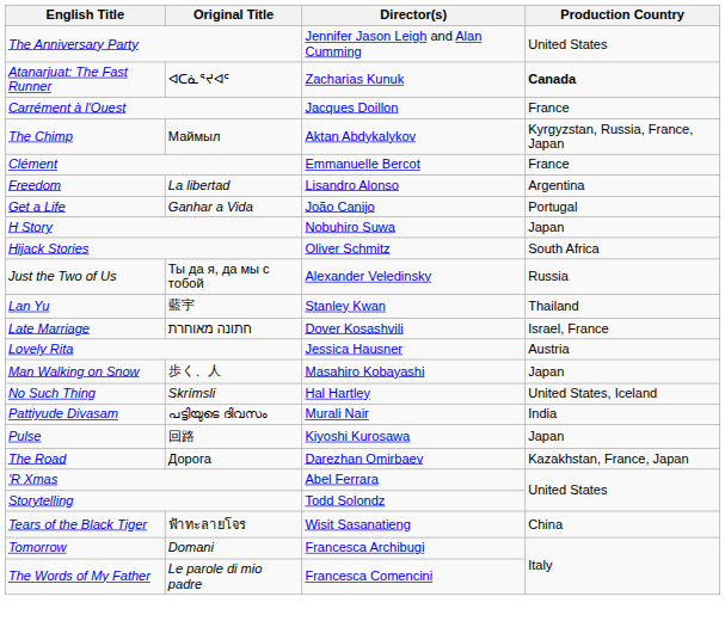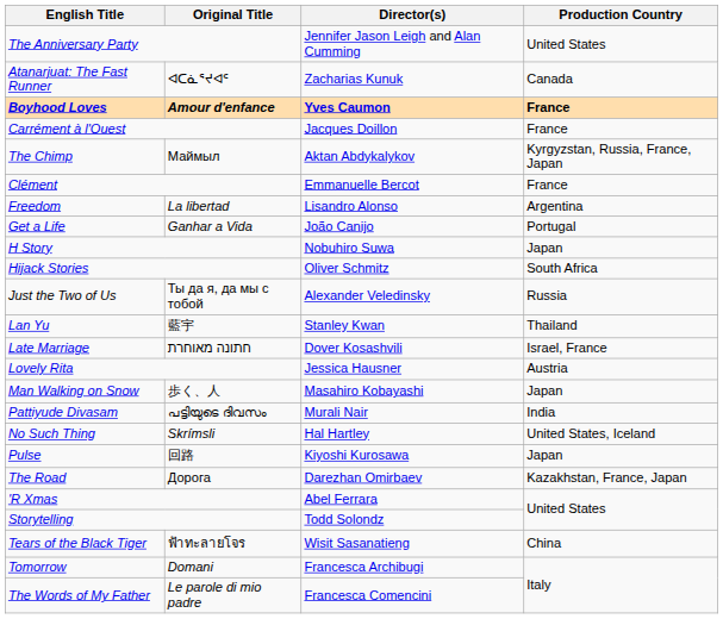Atanarjuat: The Fast Runner | Production Country: bold -> normal
+ row: Boyhood Loves | Amour d'enfance | Yves Caumon | France
rows swapped: No Such Thing <-> Pattiyude Divasam
